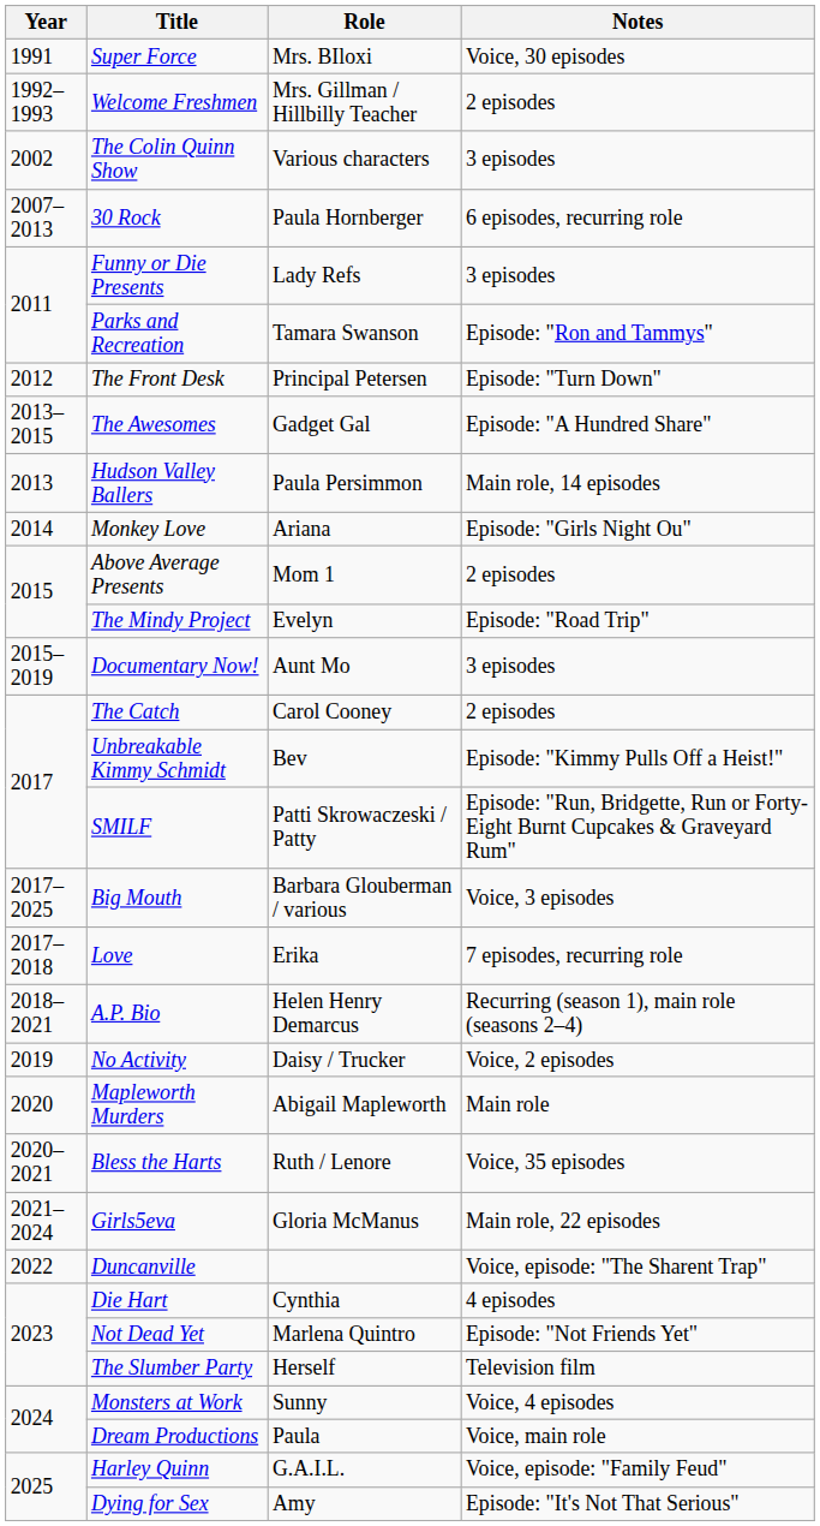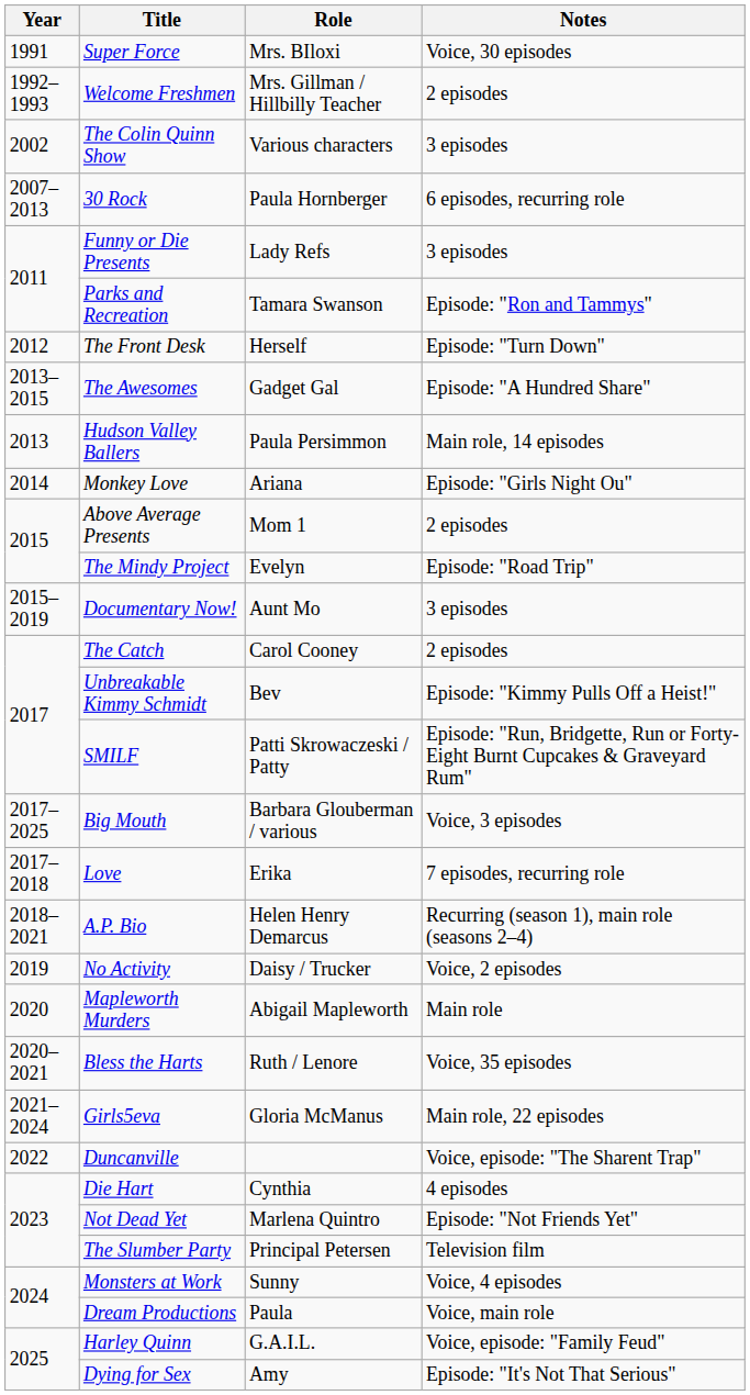The Front Desk | Role: Principal Petersen -> Herself
The Slumber Party | Role: Herself -> Principal Petersen
